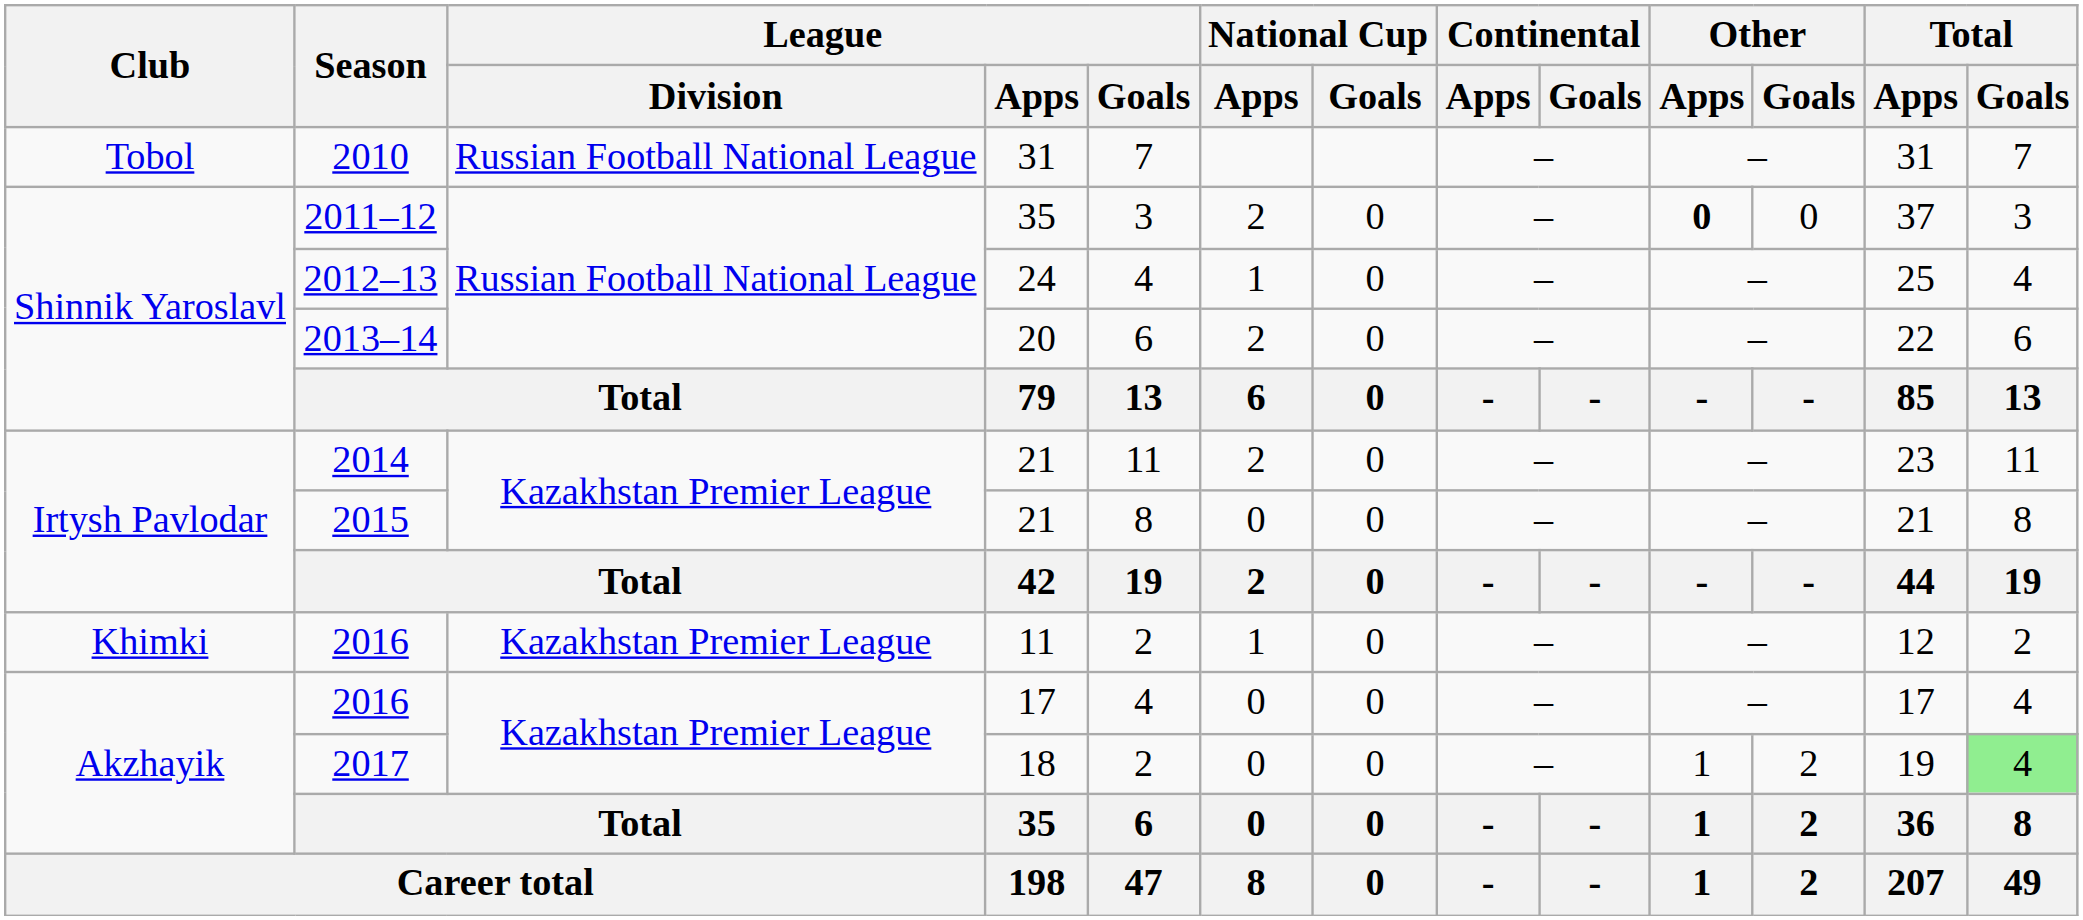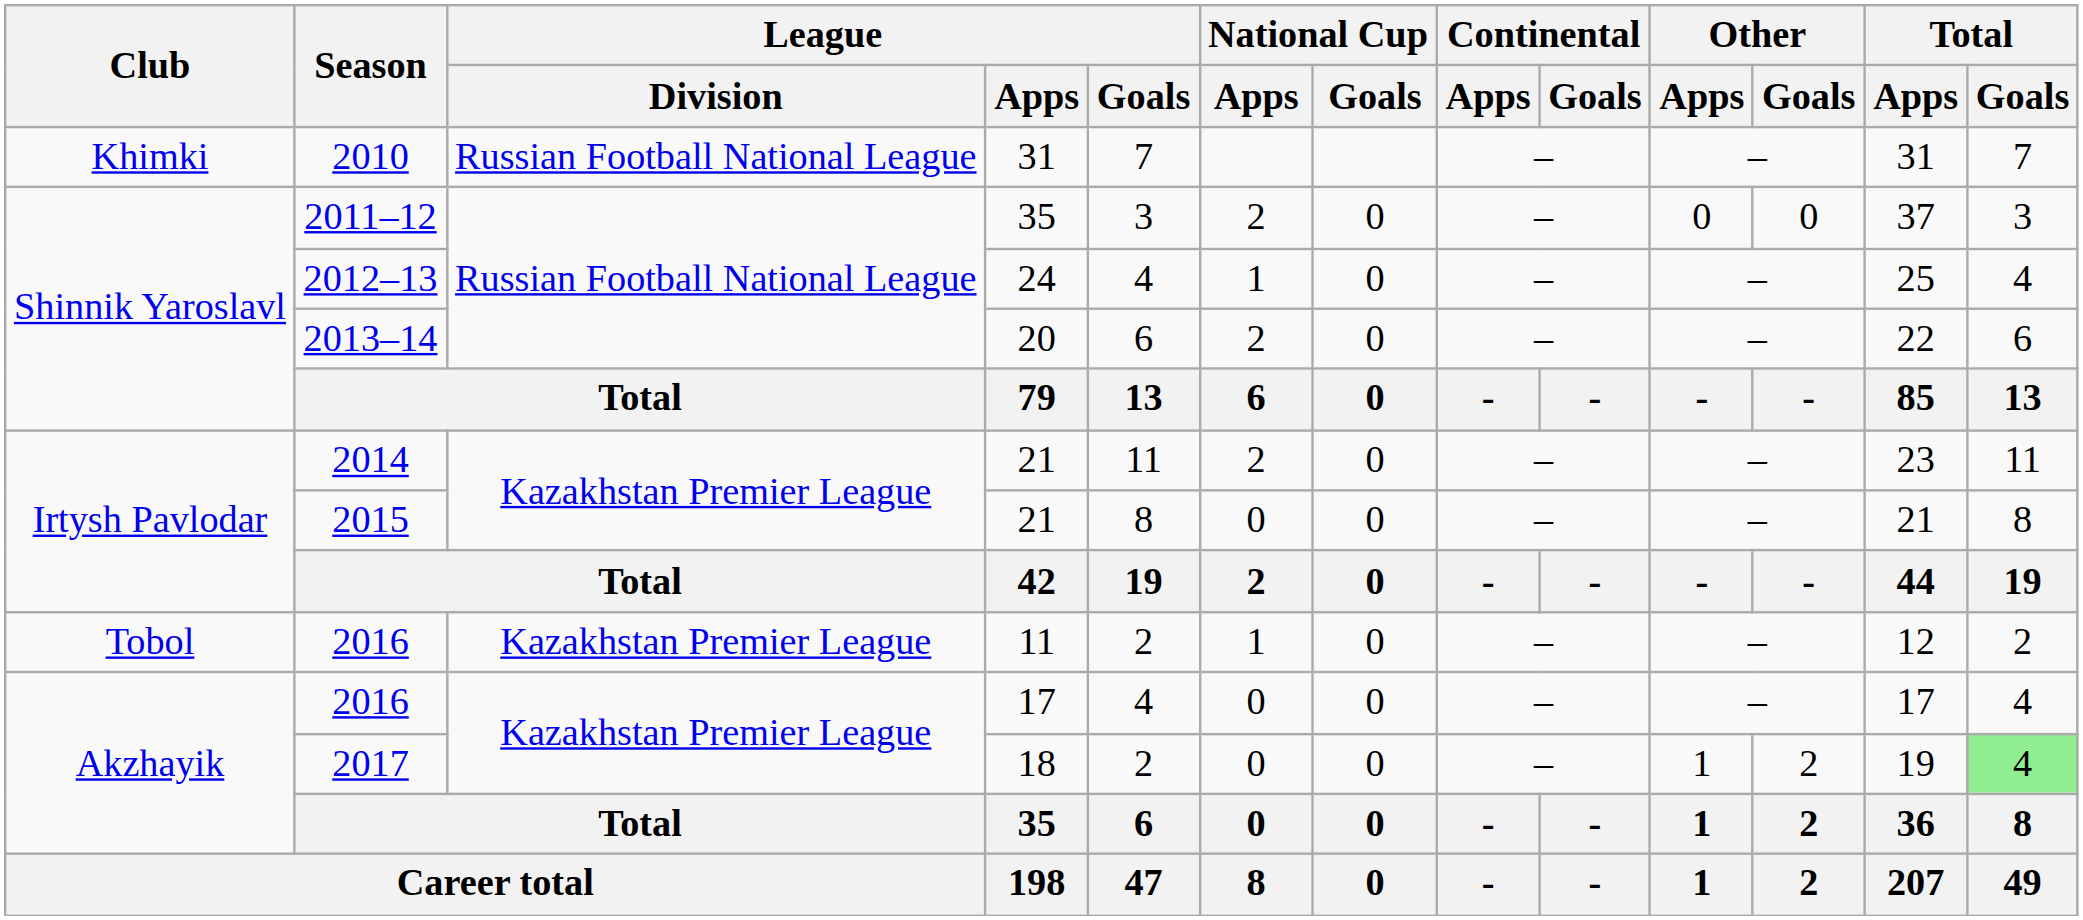2010 | Club: Tobol -> Khimki
2011–12 | Other / Apps: bold -> normal
2016 / 11 | Club: Khimki -> Tobol
